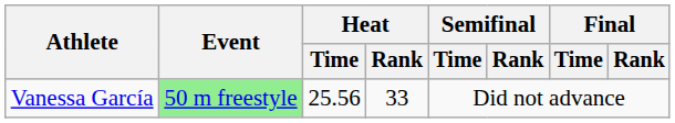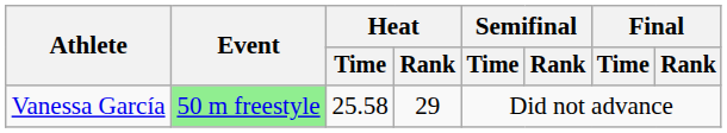Vanessa García | Heat / Time: 25.56 -> 25.58
Vanessa García | Heat / Rank: 33 -> 29
